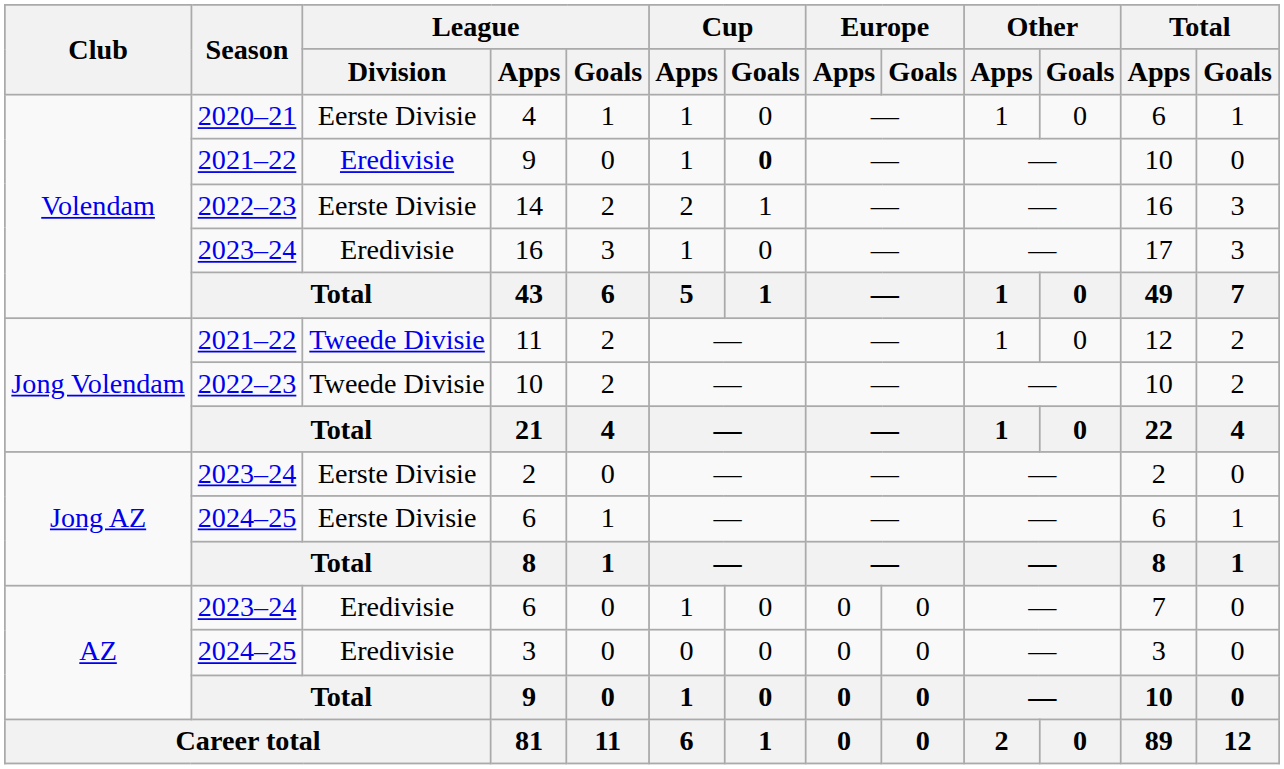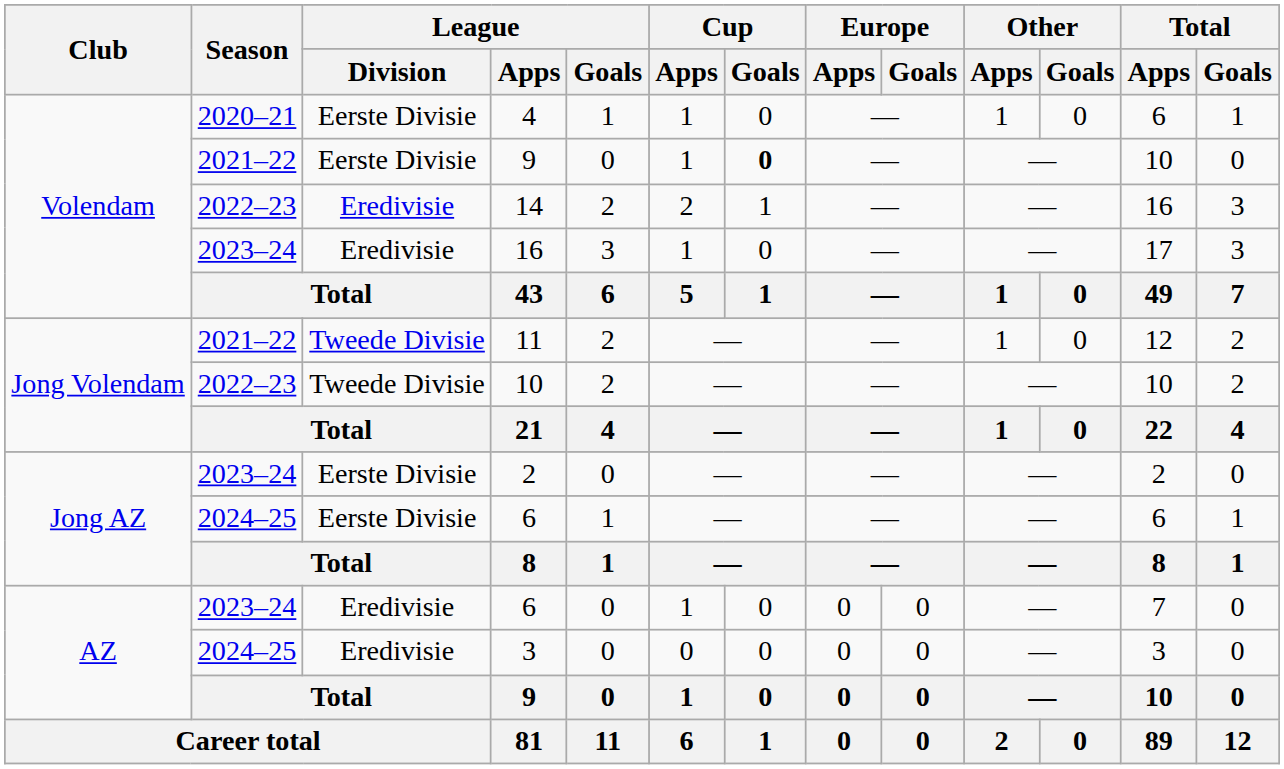2021–22 / 9 | League / Division: Eredivisie -> Eerste Divisie
14 | League / Division: Eerste Divisie -> Eredivisie
